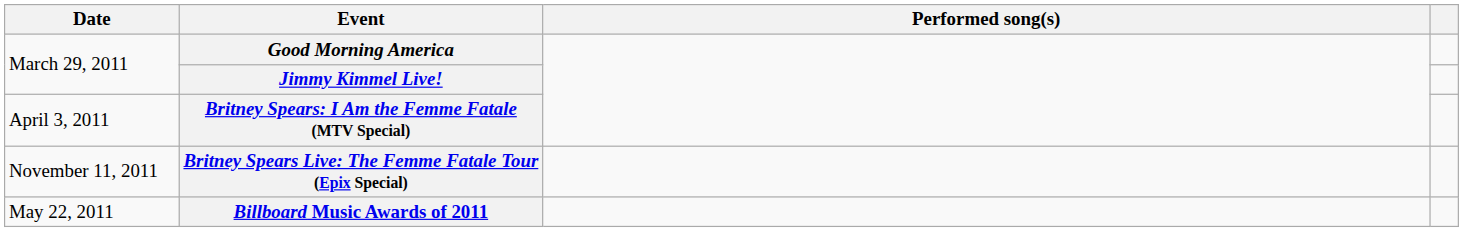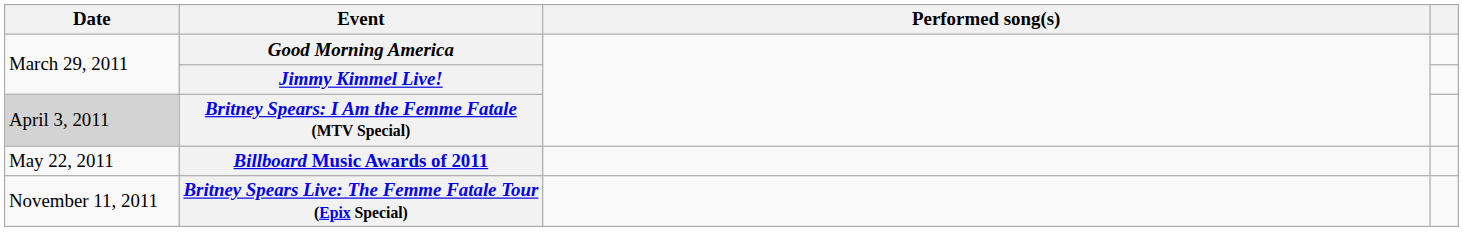Britney Spears: I Am the Femme Fatale (MTV Special) | Date: no background -> lightgrey background
rows swapped: Billboard Music Awards of 2011 <-> Britney Spears Live: The Femme Fatale Tour (Epix Special)
